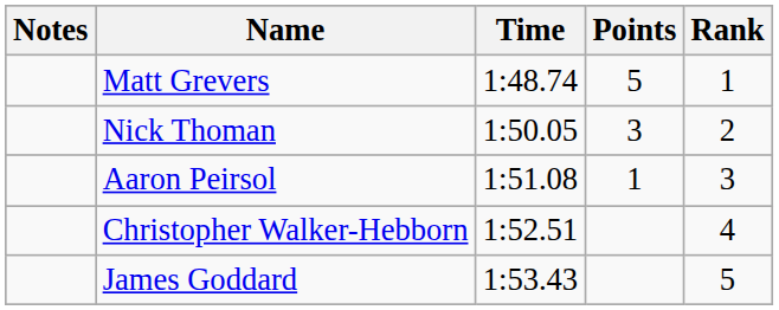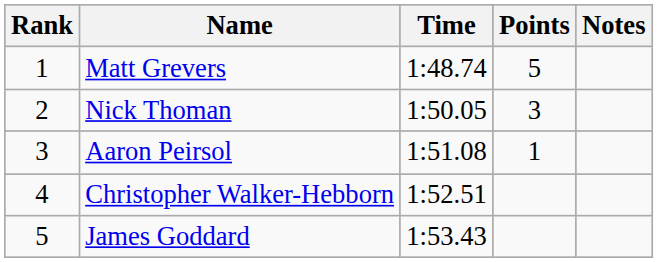columns swapped: Rank <-> Notes
